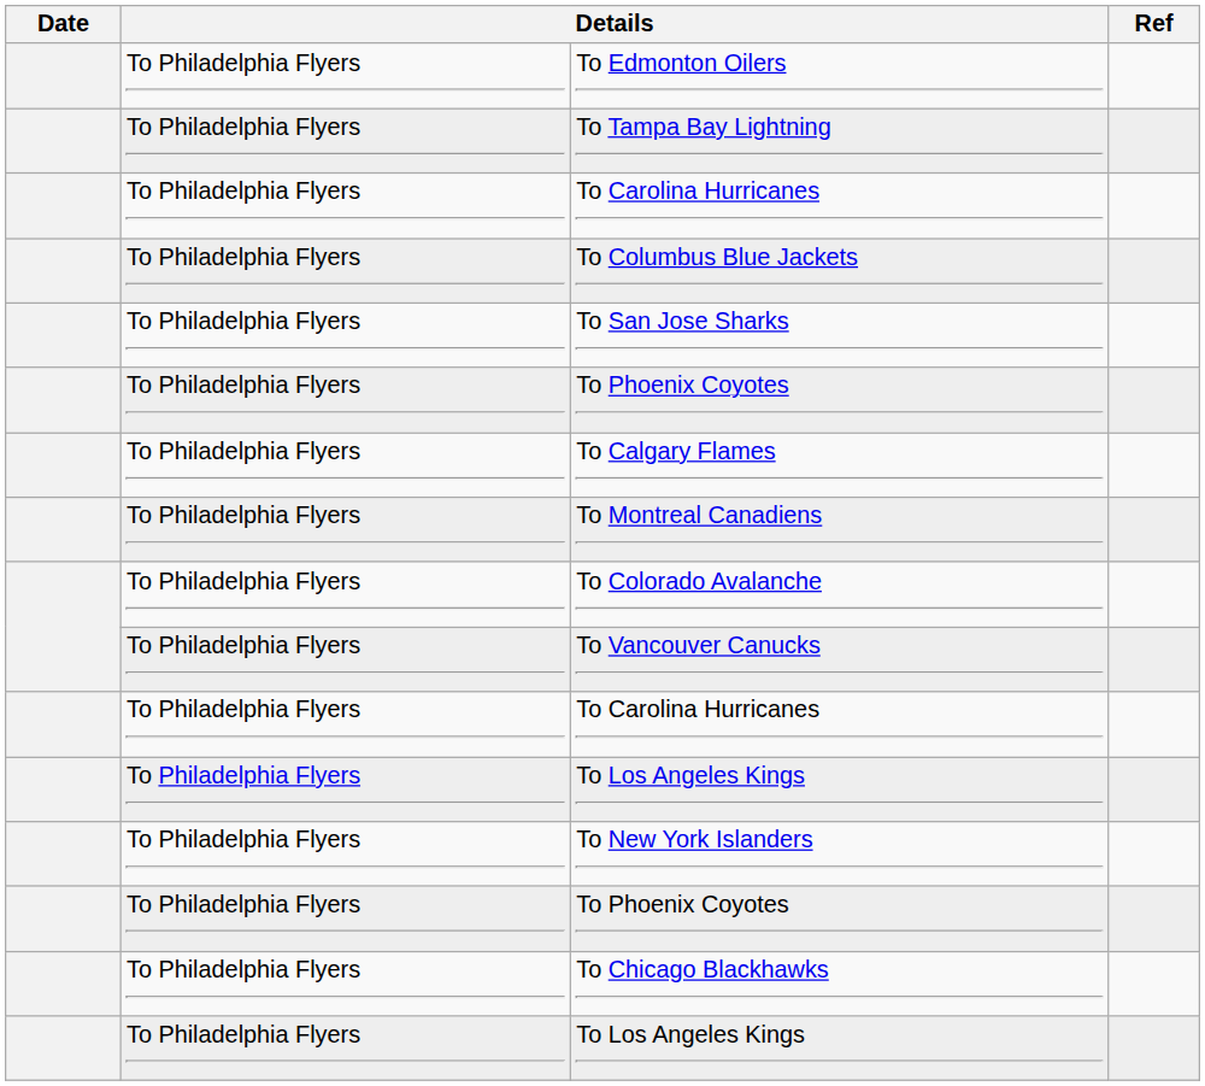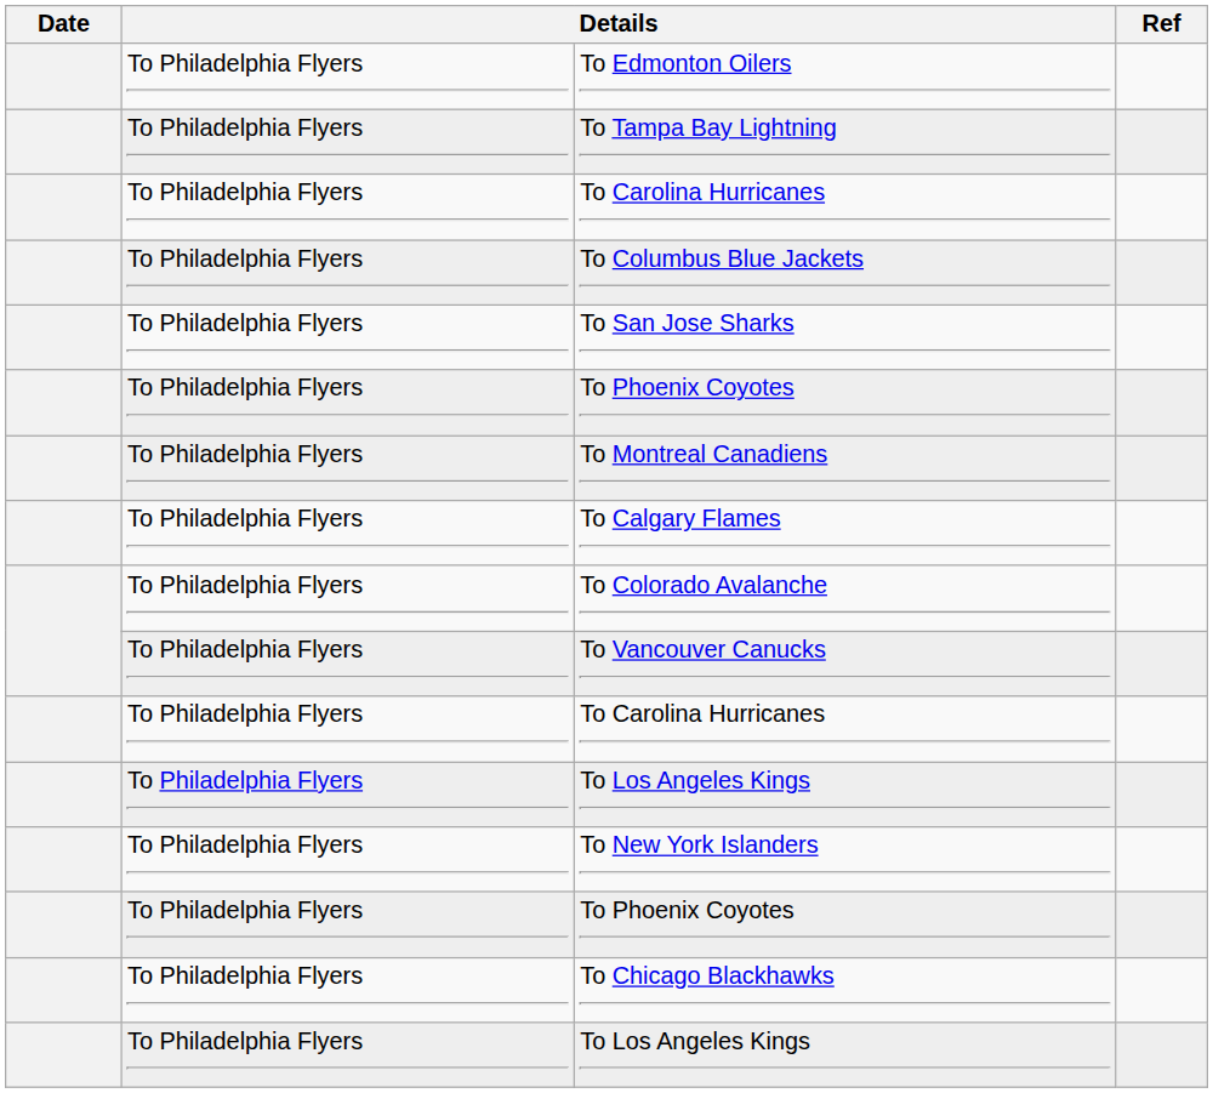rows swapped: To Calgary Flames <-> To Montreal Canadiens
